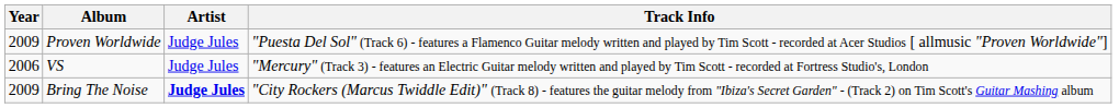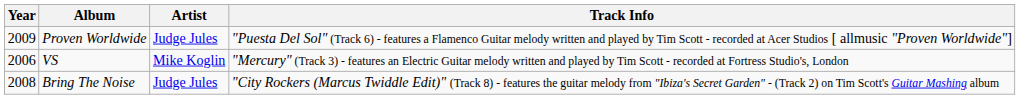VS | Artist: Judge Jules -> Mike Koglin
Bring The Noise | Year: 2009 -> 2008
Bring The Noise | Artist: bold -> normal
